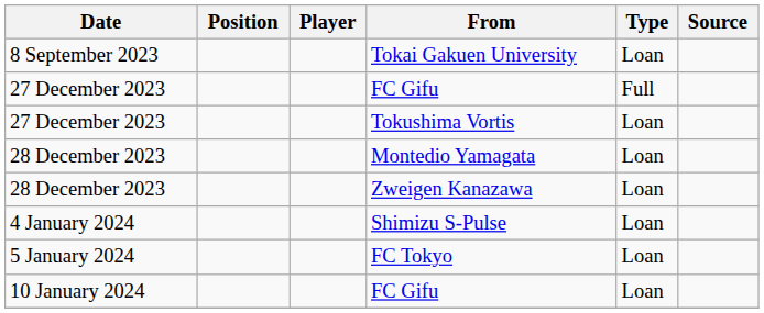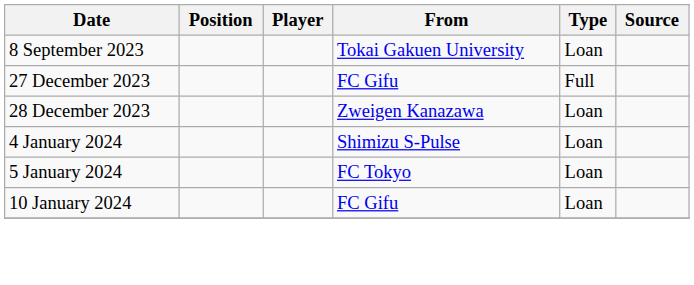- row: 27 December 2023 | Tokushima Vortis | Loan
- row: 28 December 2023 | Montedio Yamagata | Loan
